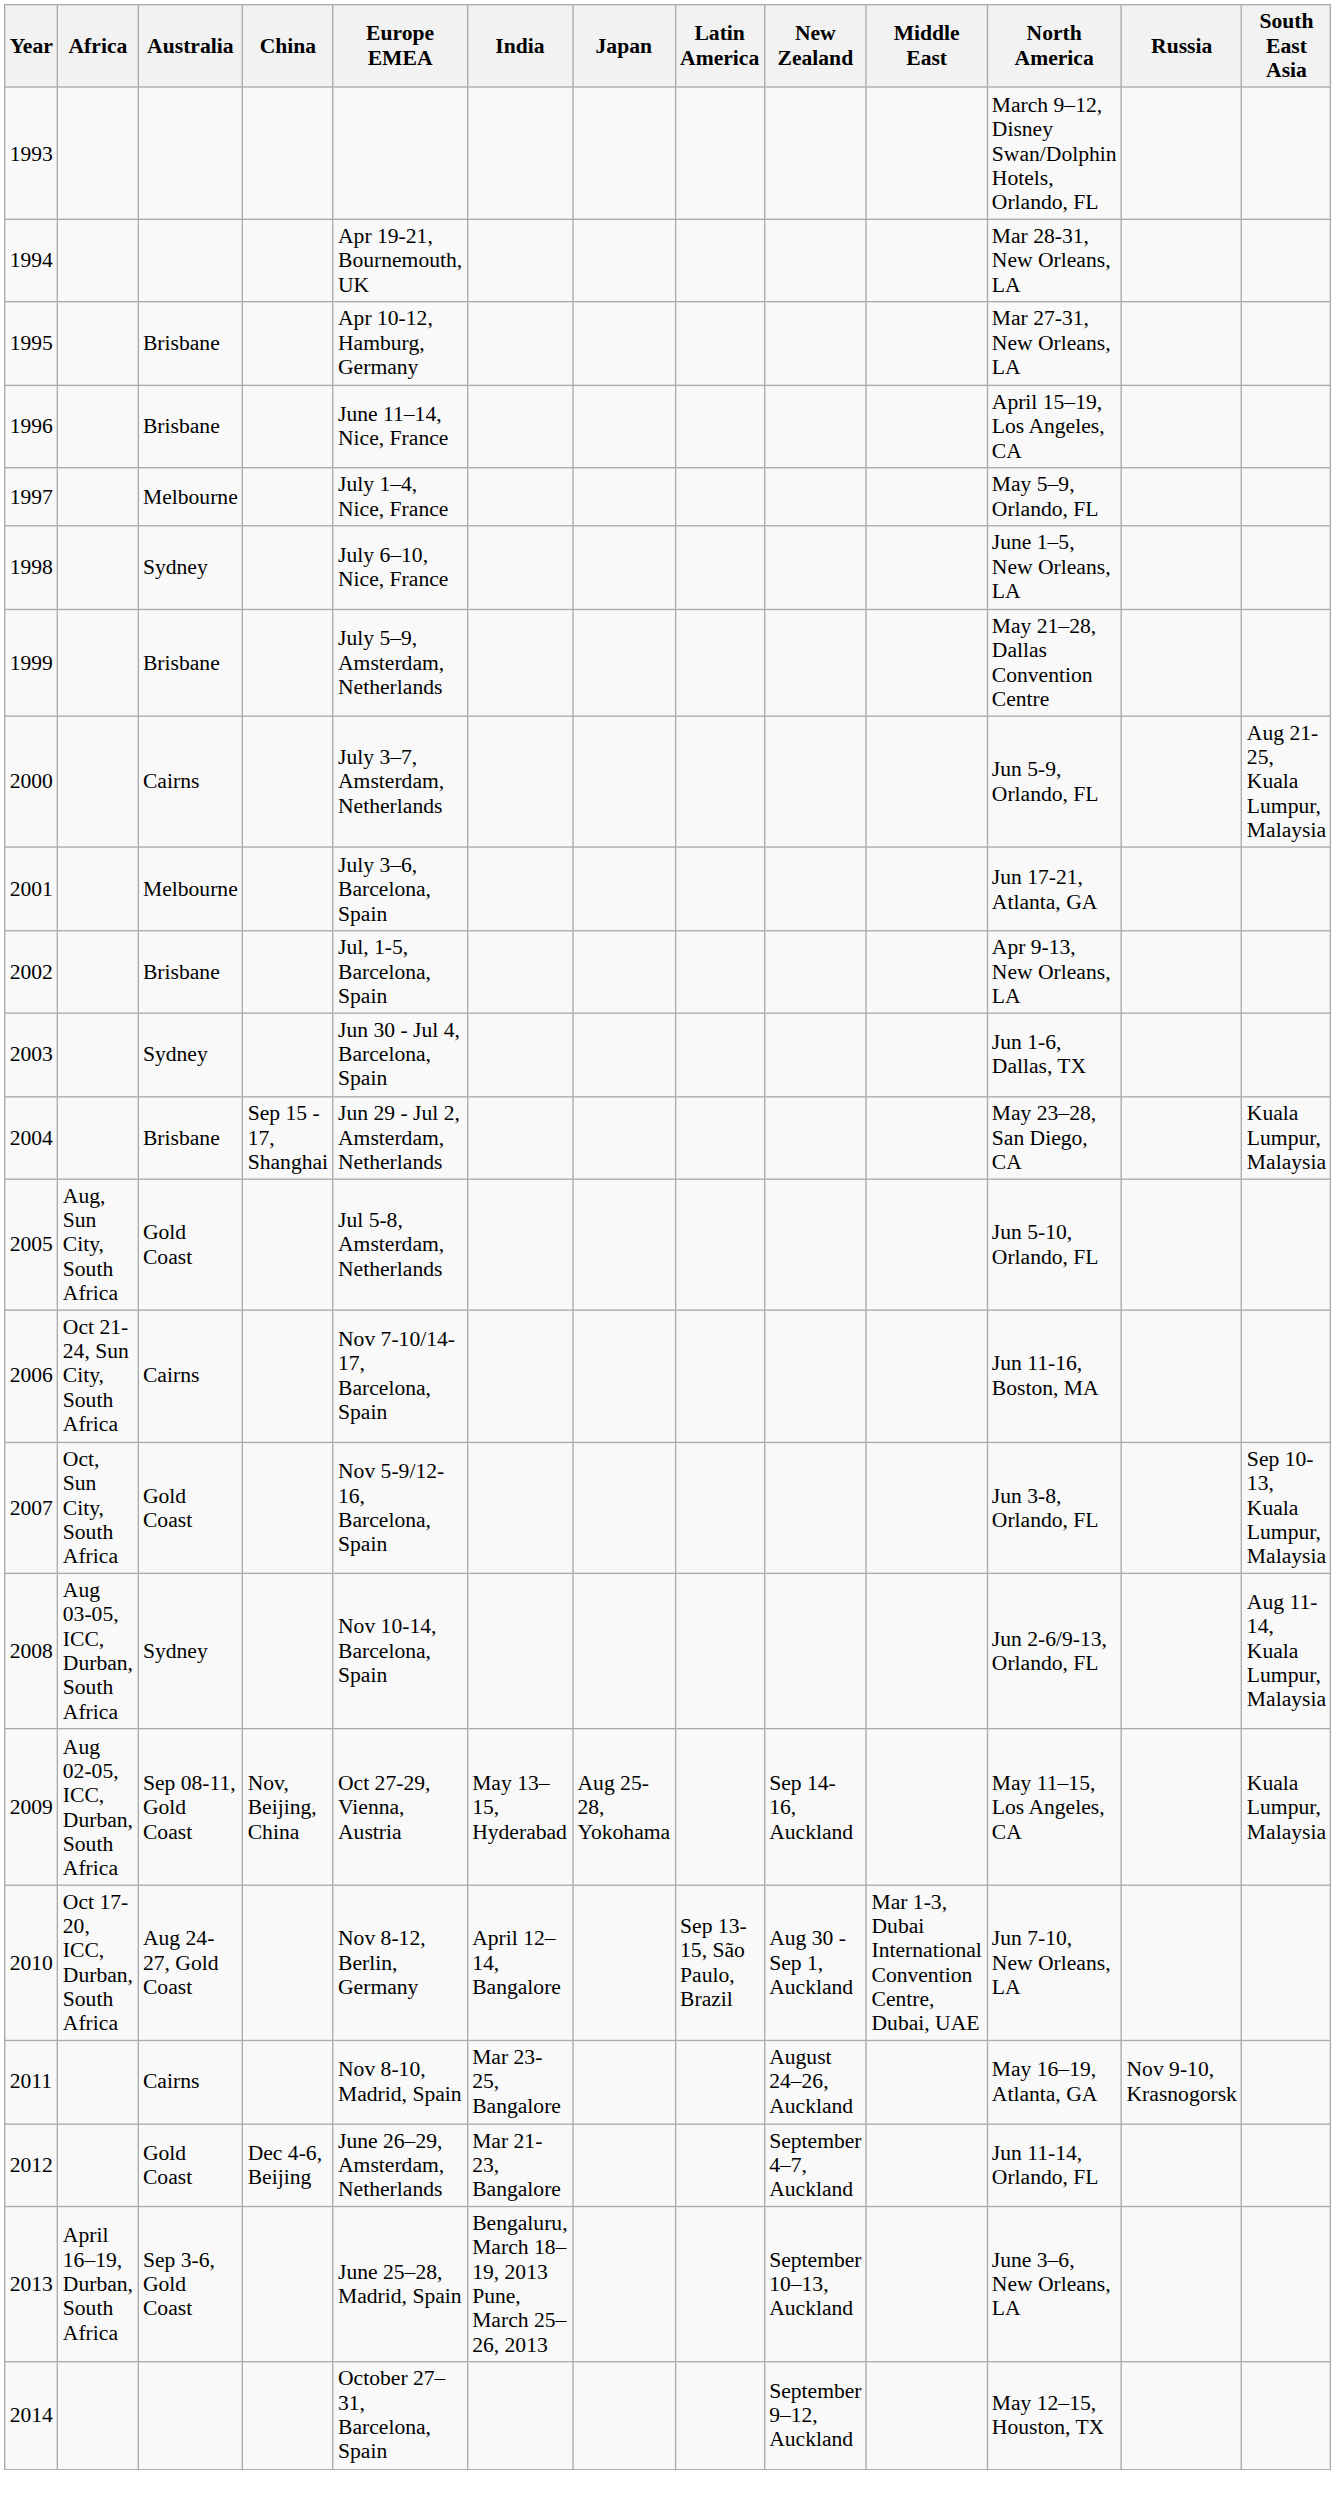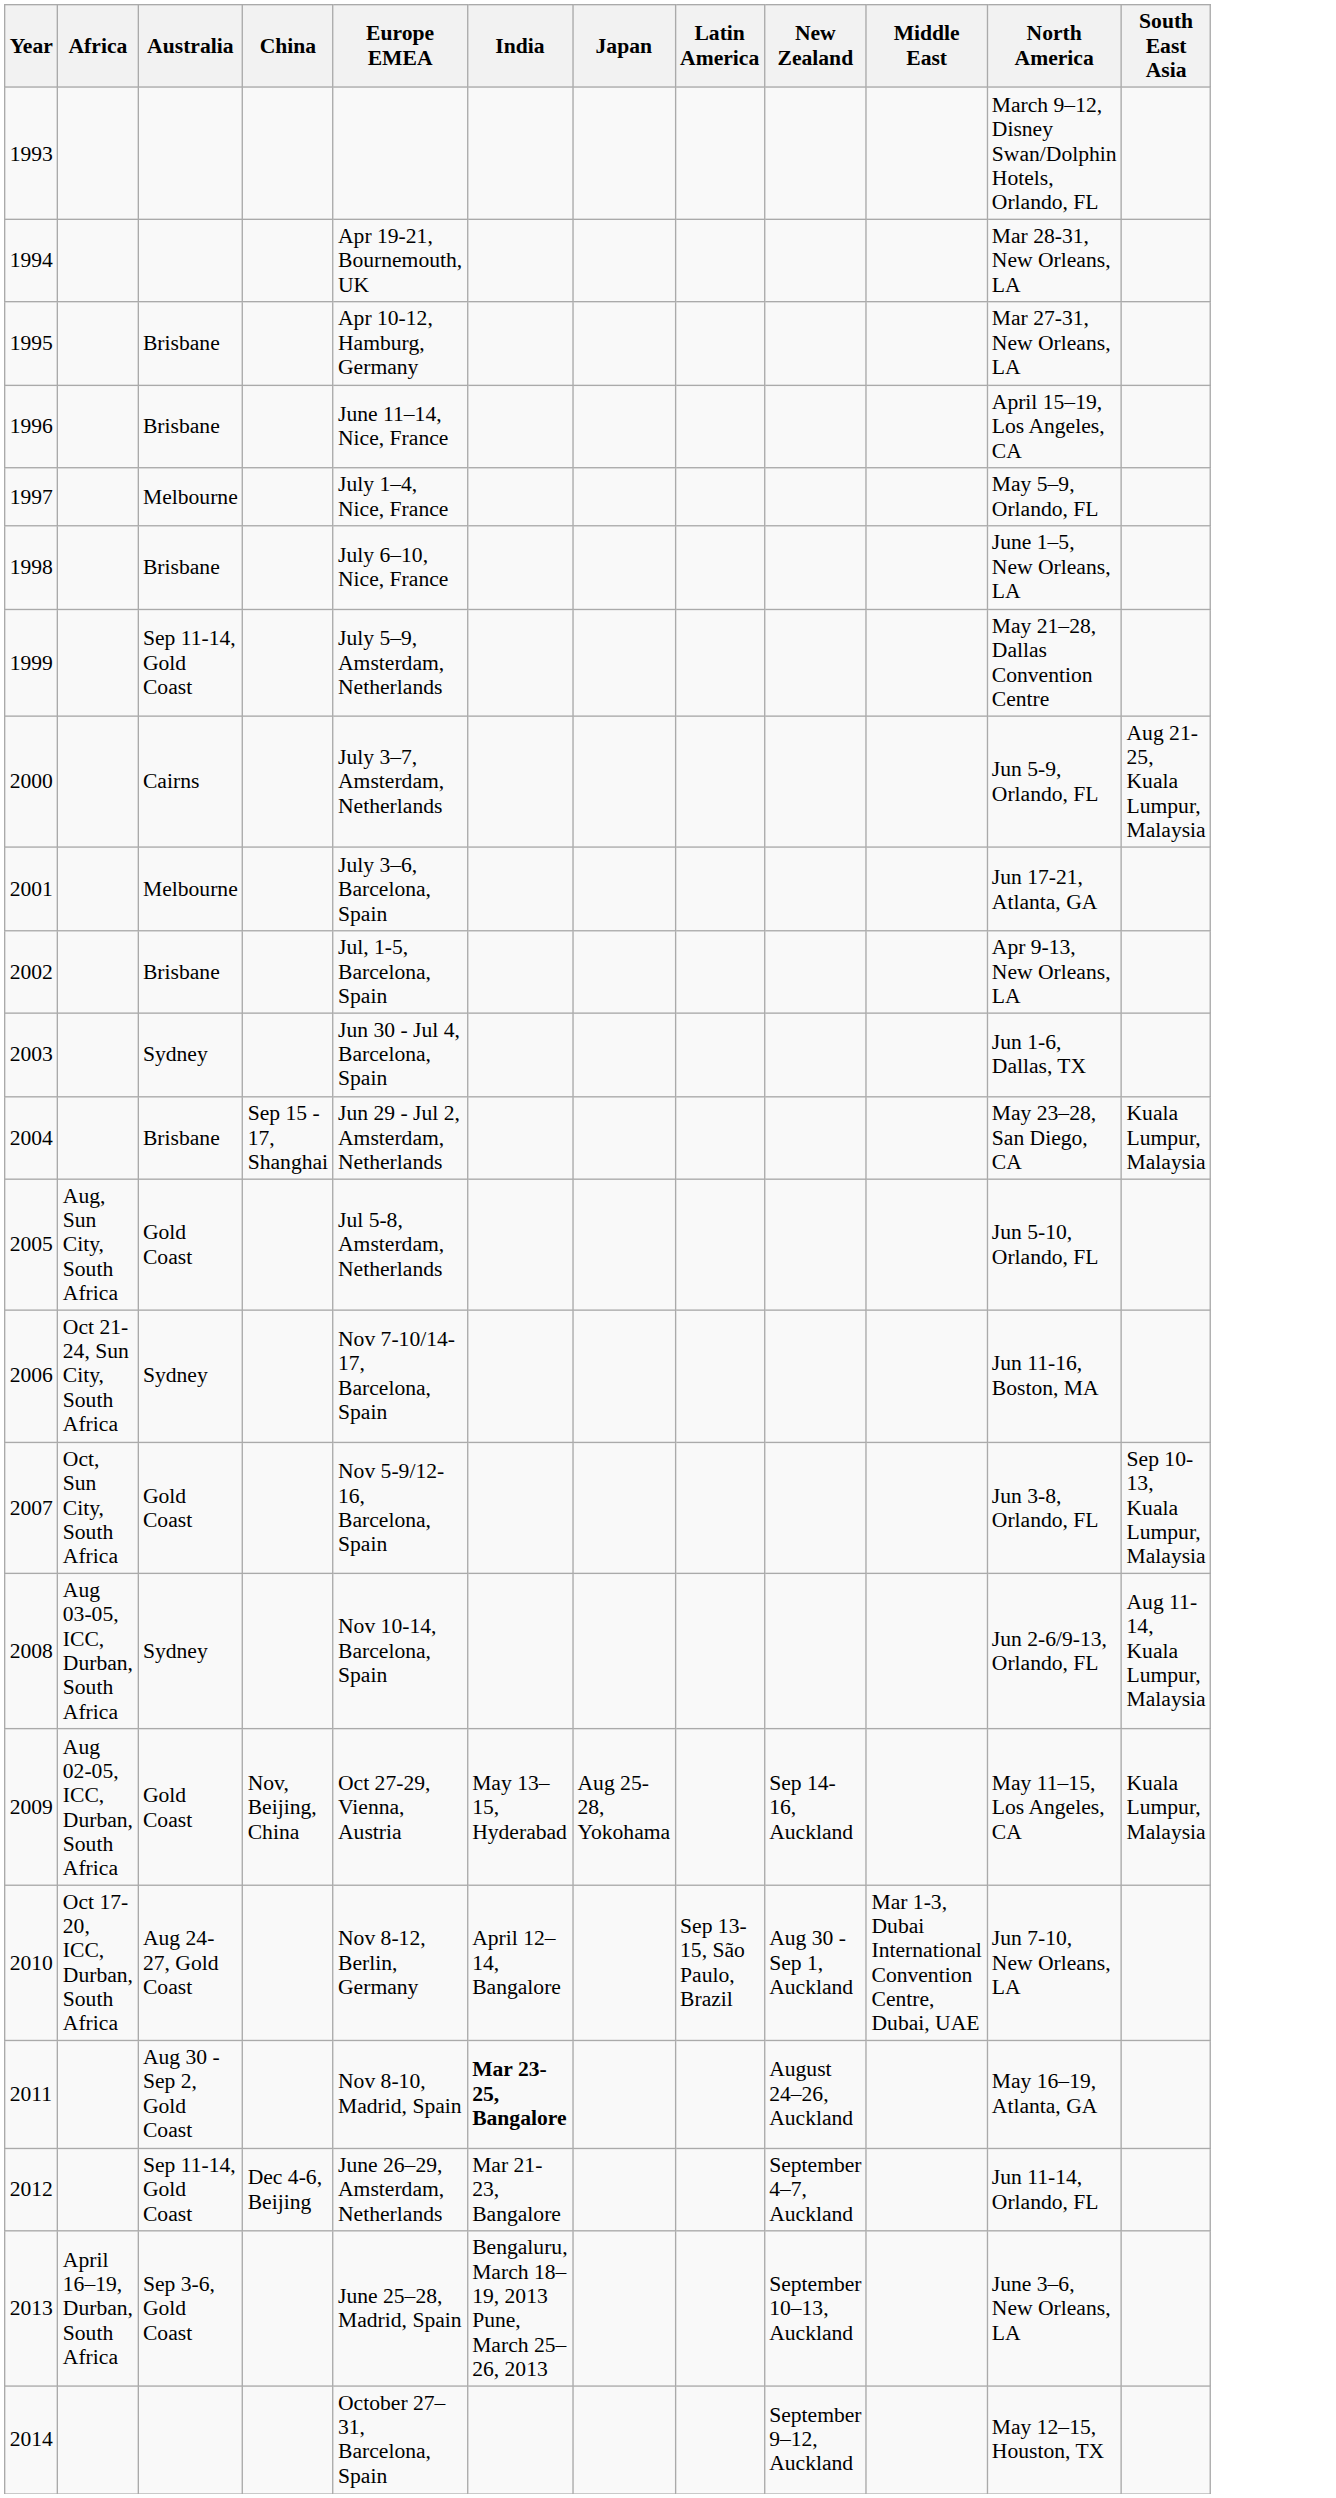- column: Russia | Nov 9-10, Krasnogorsk
1998 | Australia: Sydney -> Brisbane
1999 | Australia: Brisbane -> Sep 11-14, Gold Coast
2006 | Australia: Cairns -> Sydney
2009 | Australia: Sep 08-11, Gold Coast -> Gold Coast
2011 | Australia: Cairns -> Aug 30 - Sep 2, Gold Coast
2011 | India: normal -> bold
2012 | Australia: Gold Coast -> Sep 11-14, Gold Coast
